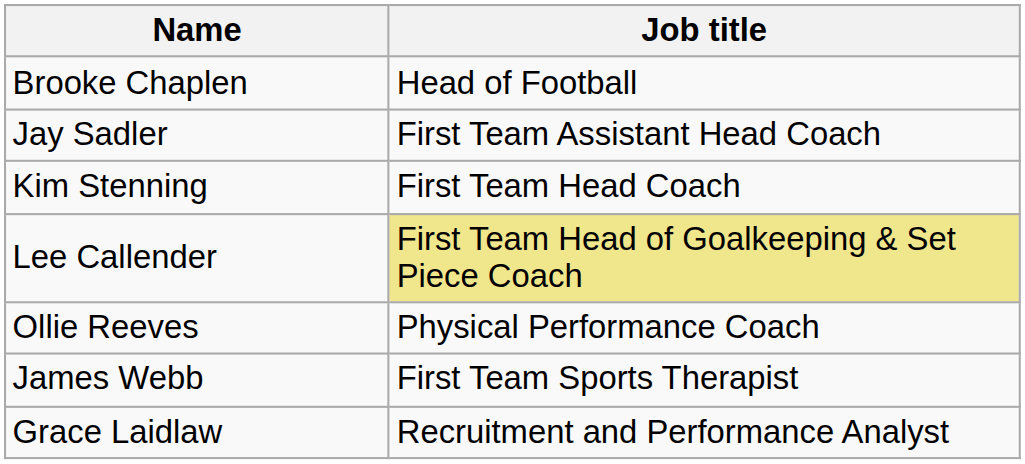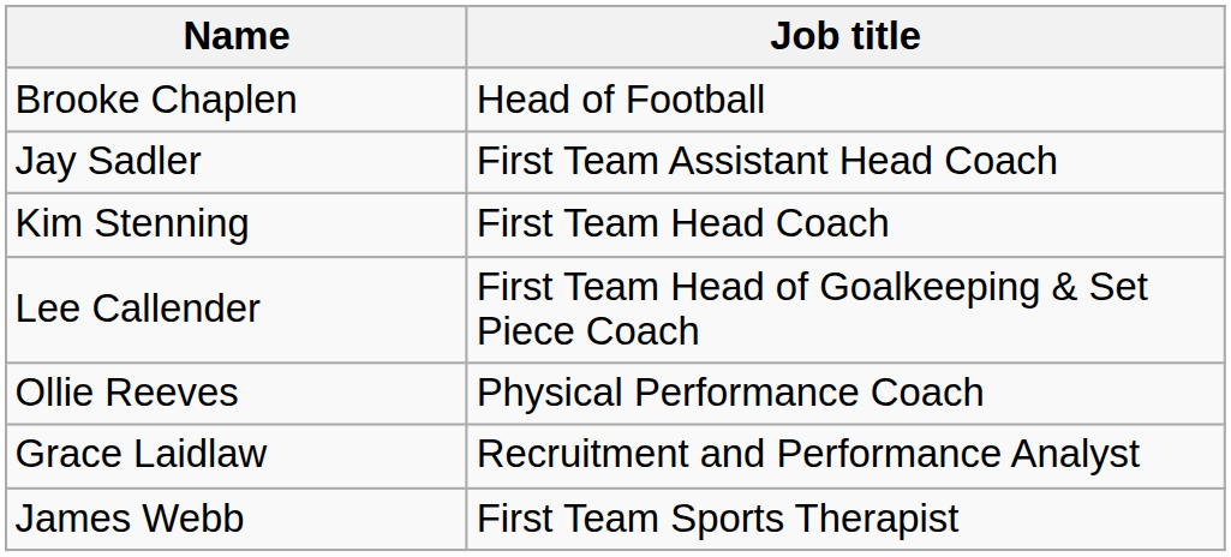Lee Callender | Job title: khaki background -> no background
rows swapped: James Webb <-> Grace Laidlaw
